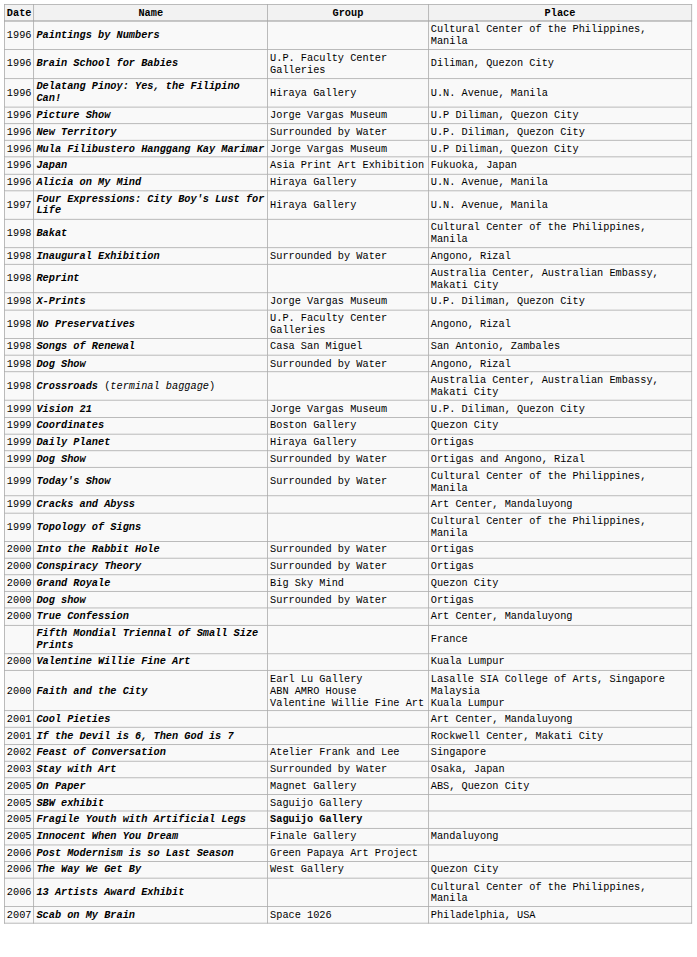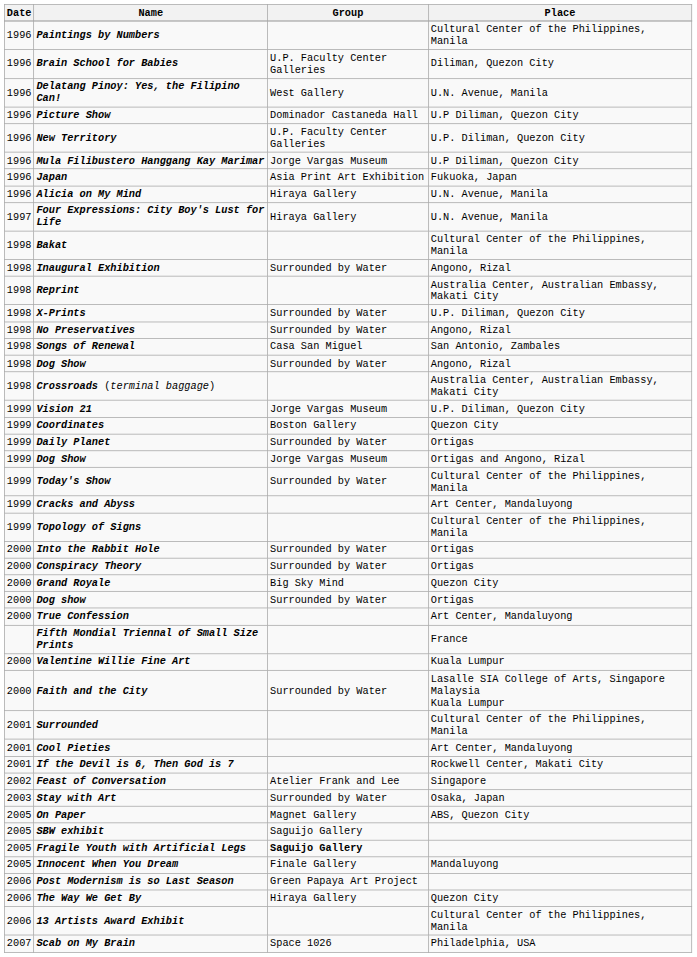Delatang Pinoy: Yes, the Filipino Can! | Group: Hiraya Gallery -> West Gallery
Picture Show | Group: Jorge Vargas Museum -> Dominador Castaneda Hall
New Territory | Group: Surrounded by Water -> U.P. Faculty Center Galleries
X-Prints | Group: Jorge Vargas Museum -> Surrounded by Water
No Preservatives | Group: U.P. Faculty Center Galleries -> Surrounded by Water
Daily Planet | Group: Hiraya Gallery -> Surrounded by Water
Dog Show / Ortigas and Angono, Rizal | Group: Surrounded by Water -> Jorge Vargas Museum
Faith and the City | Group: Earl Lu Gallery ABN AMRO House Valentine Willie Fine Art -> Surrounded by Water
+ row: 2001 | Surrounded | Cultural Center of the Philippines, Manila
The Way We Get By | Group: West Gallery -> Hiraya Gallery
